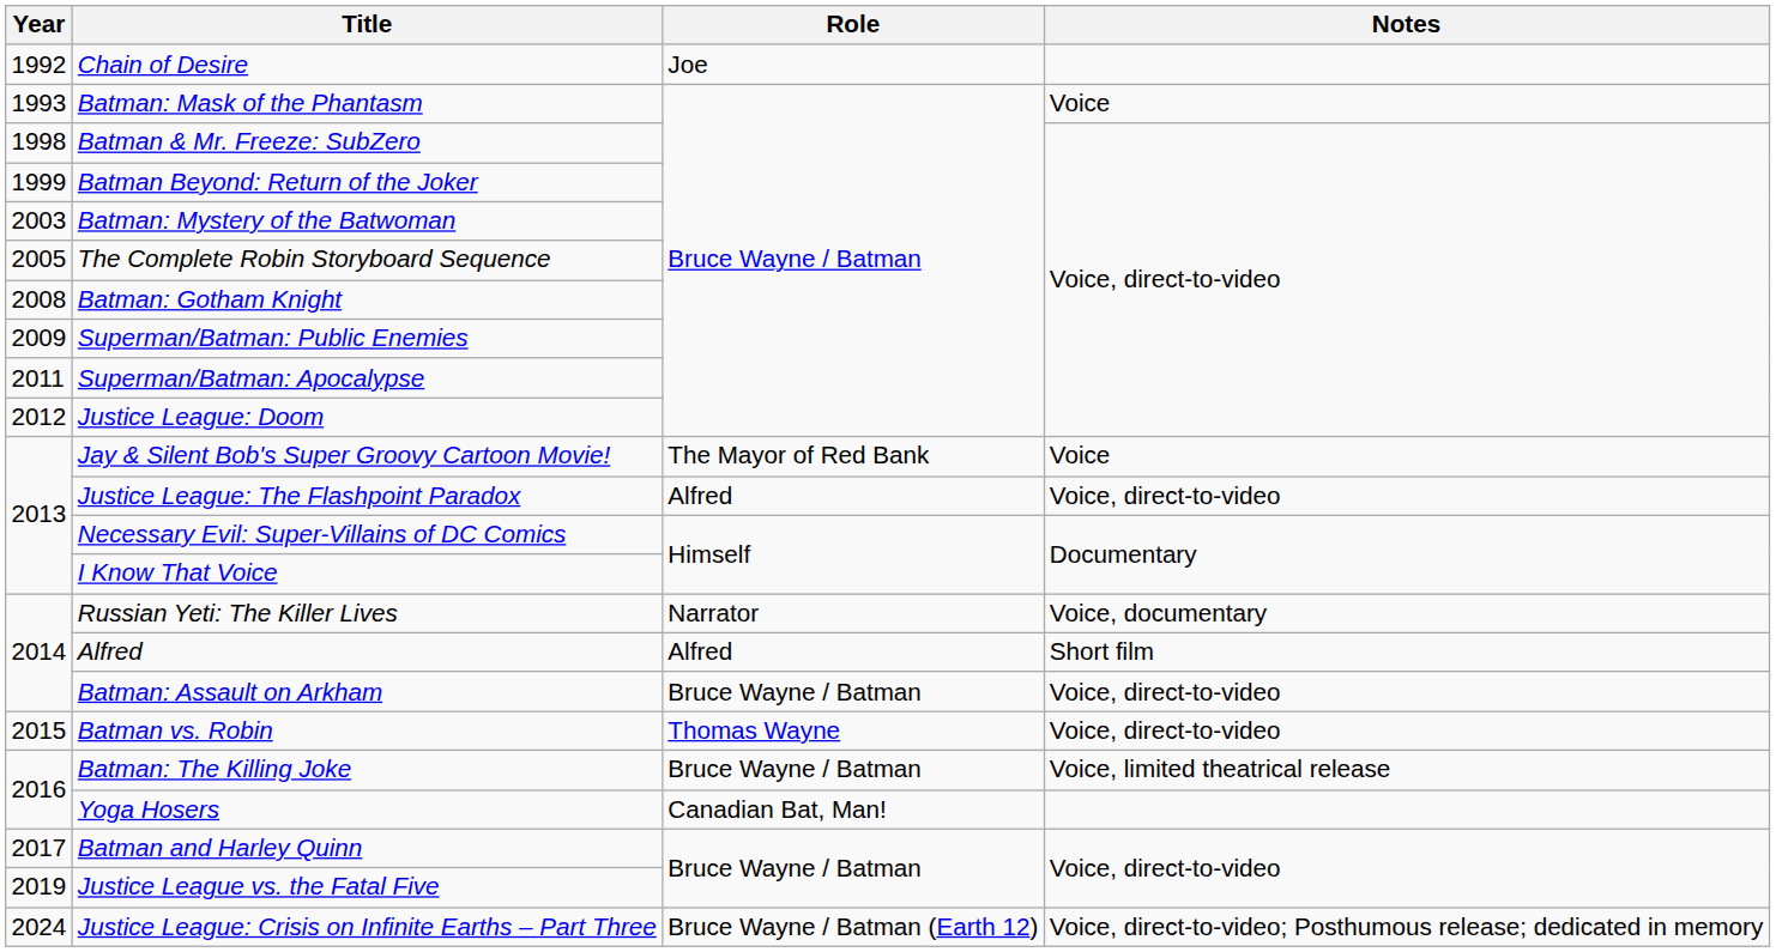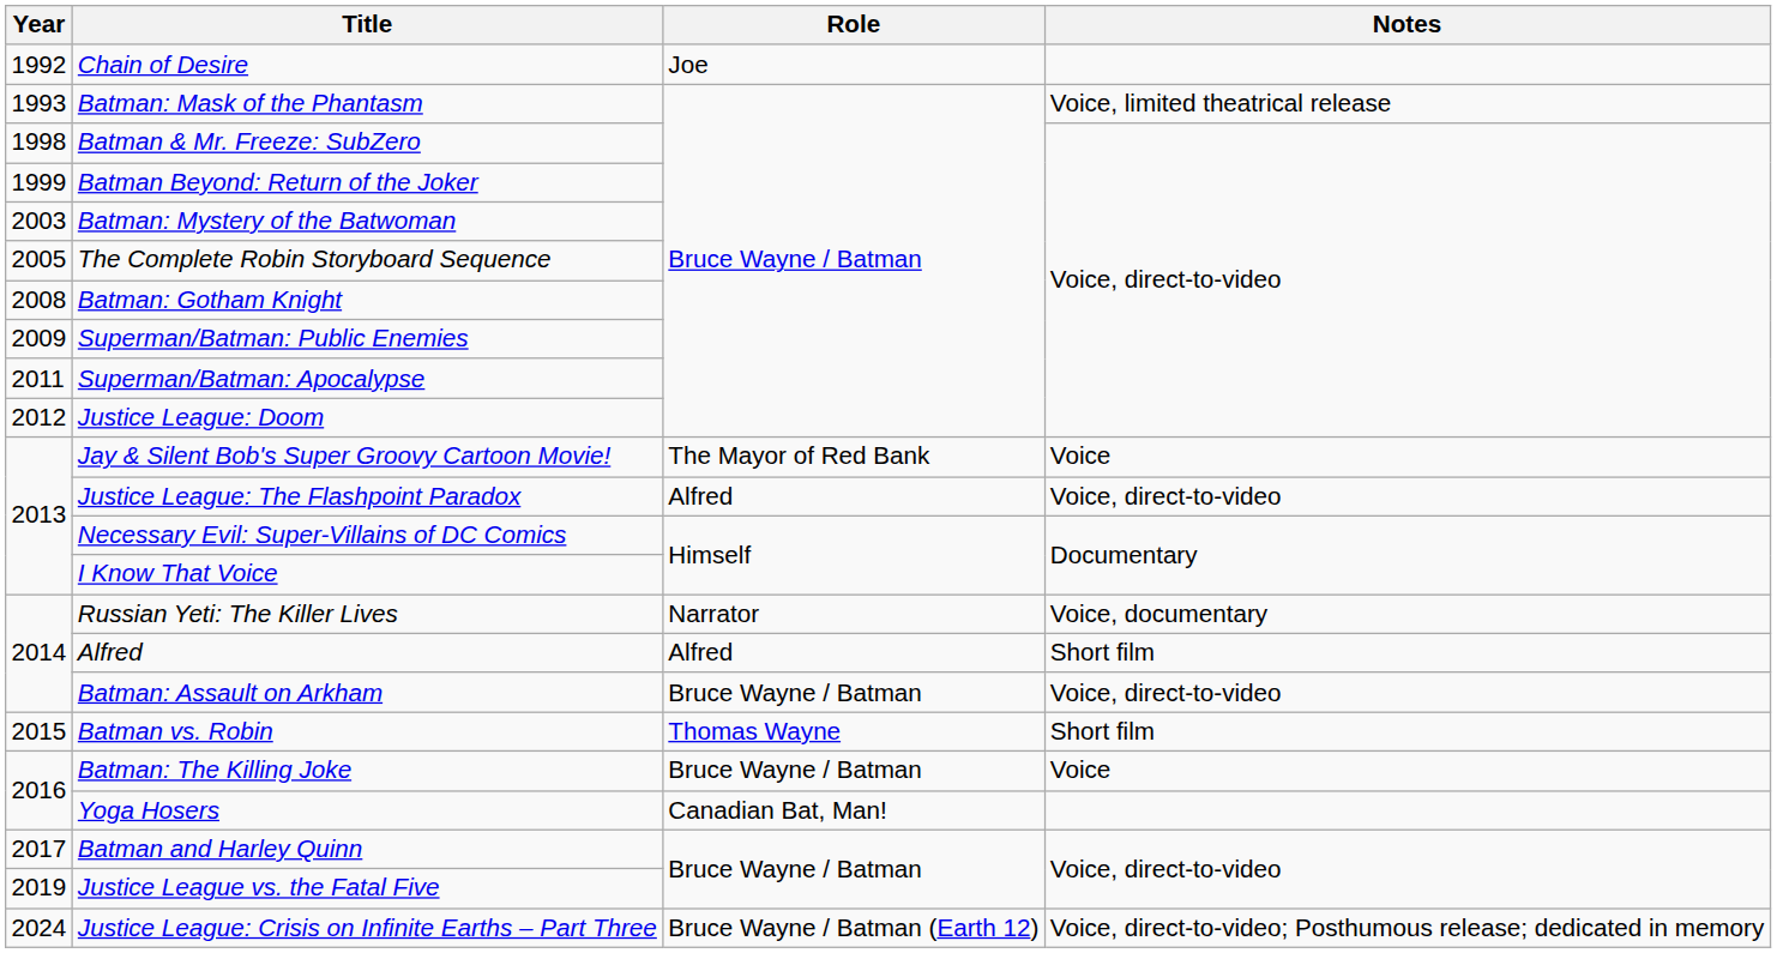Batman: Mask of the Phantasm | Notes: Voice -> Voice, limited theatrical release
Batman vs. Robin | Notes: Voice, direct-to-video -> Short film
Batman: The Killing Joke | Notes: Voice, limited theatrical release -> Voice
